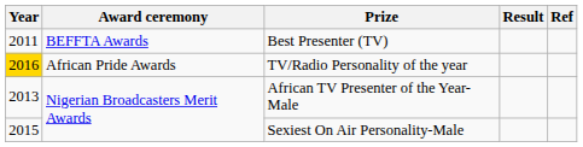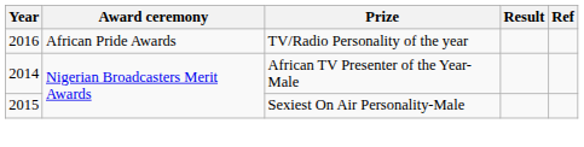- row: 2011 | BEFFTA Awards | Best Presenter (TV)
TV/Radio Personality of the year | Year: gold background -> no background
African TV Presenter of the Year-Male | Year: 2013 -> 2014
